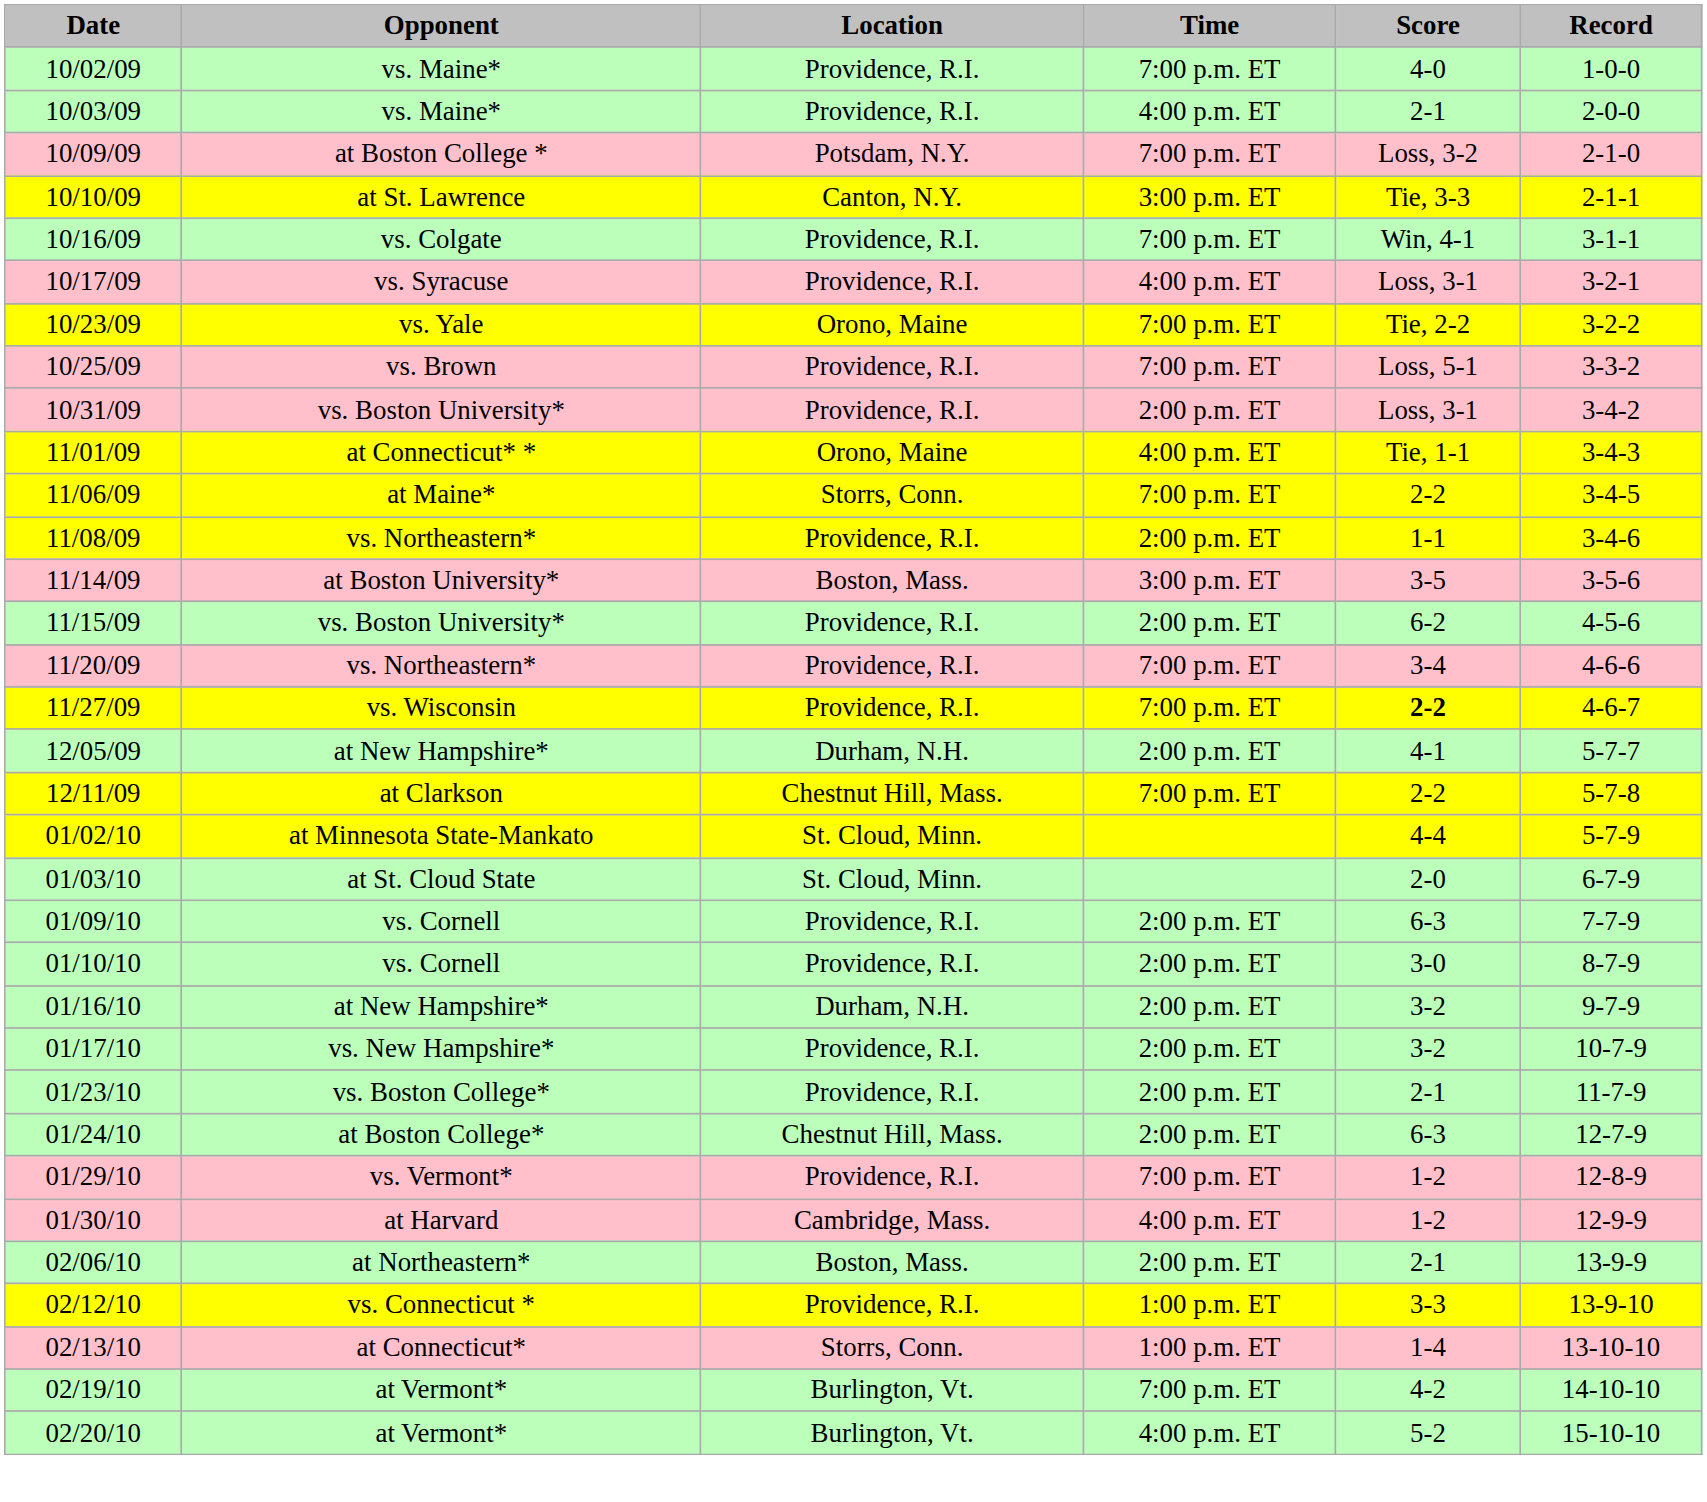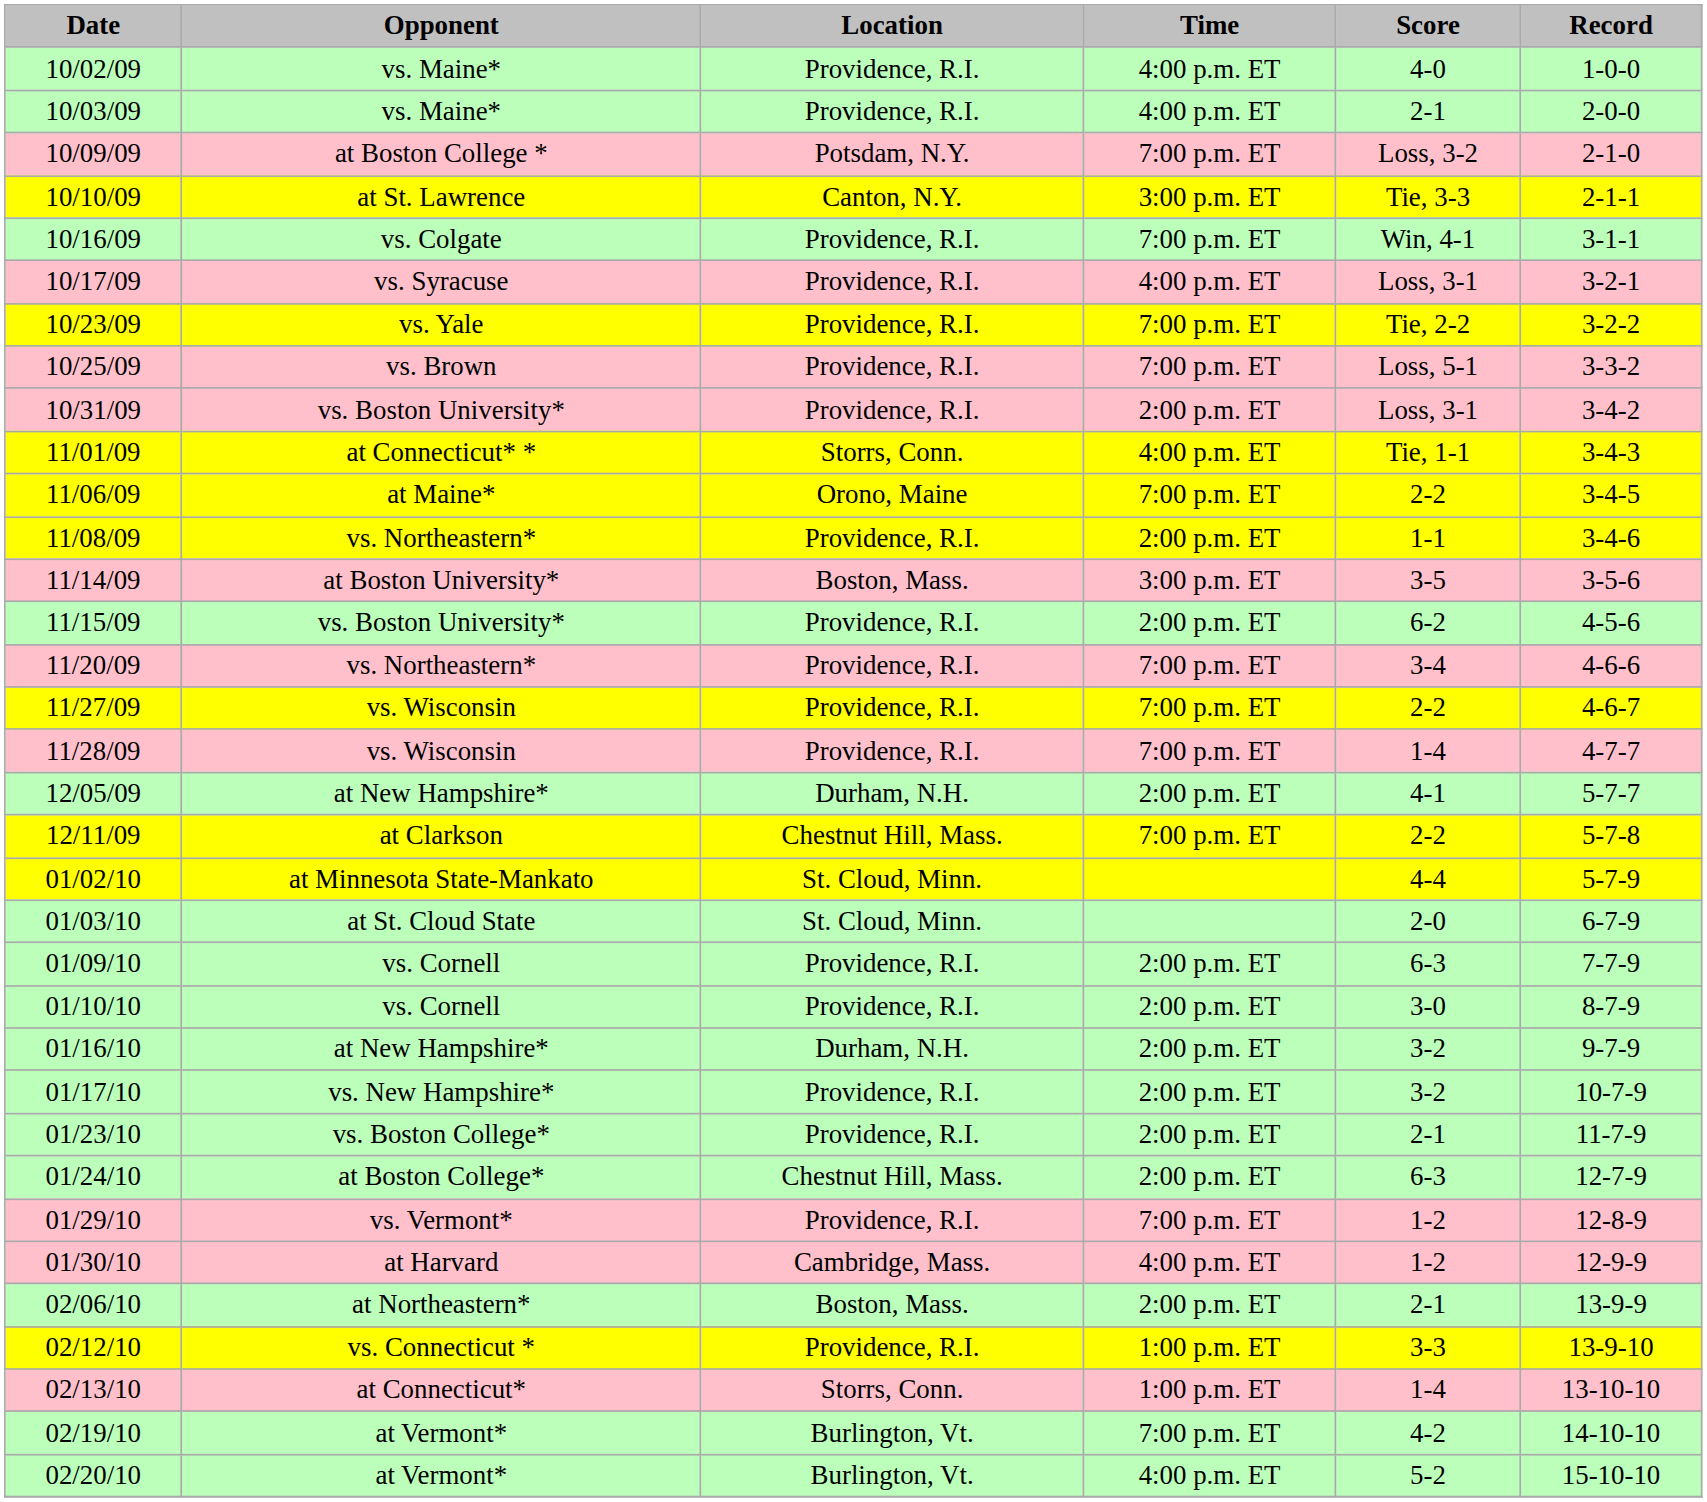10/02/09 | Time: 7:00 p.m. ET -> 4:00 p.m. ET
10/23/09 | Location: Orono, Maine -> Providence, R.I.
11/01/09 | Location: Orono, Maine -> Storrs, Conn.
11/06/09 | Location: Storrs, Conn. -> Orono, Maine
11/27/09 | Score: bold -> normal
+ row: 11/28/09 | vs. Wisconsin | Providence, R.I. | 7:00 p.m. ET | 1-4 | 4-7-7
